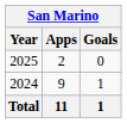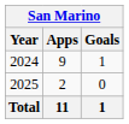rows swapped: 2024 <-> 2025
